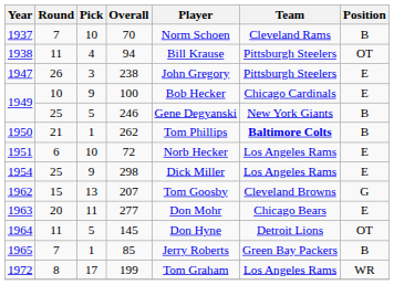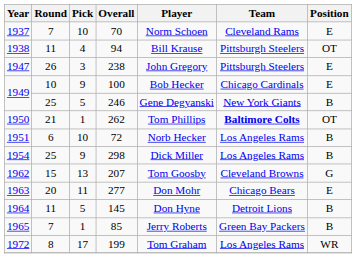70 | Position: B -> E
262 | Position: B -> OT
72 | Position: E -> B
298 | Position: E -> B
145 | Position: OT -> B
